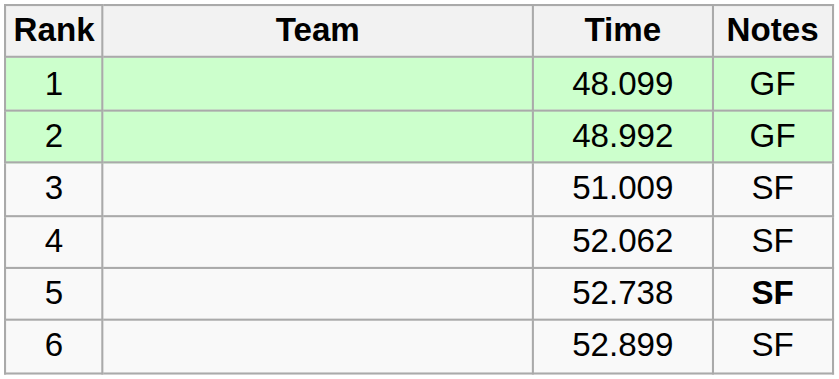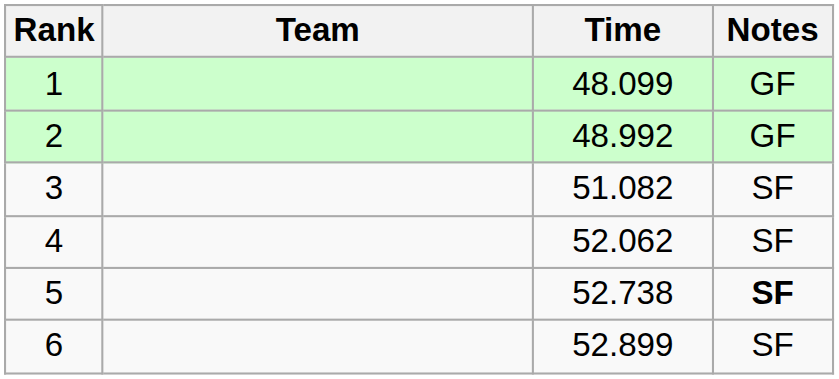3 | Time: 51.009 -> 51.082
